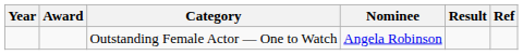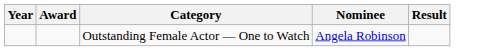- column: Ref
